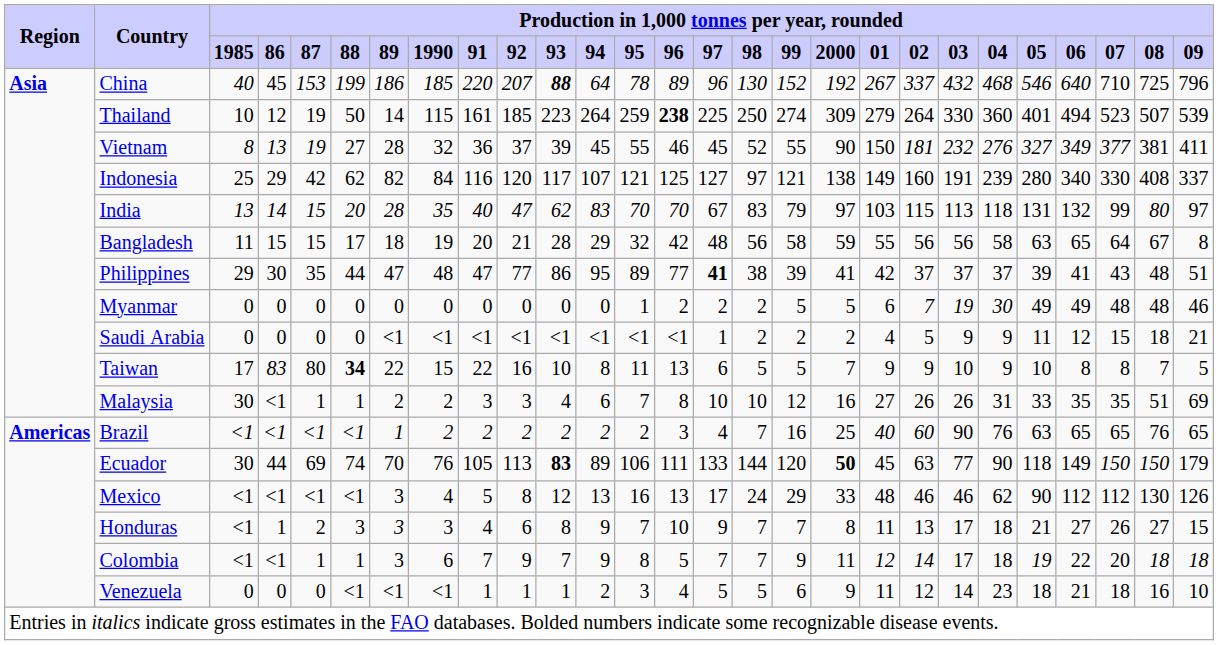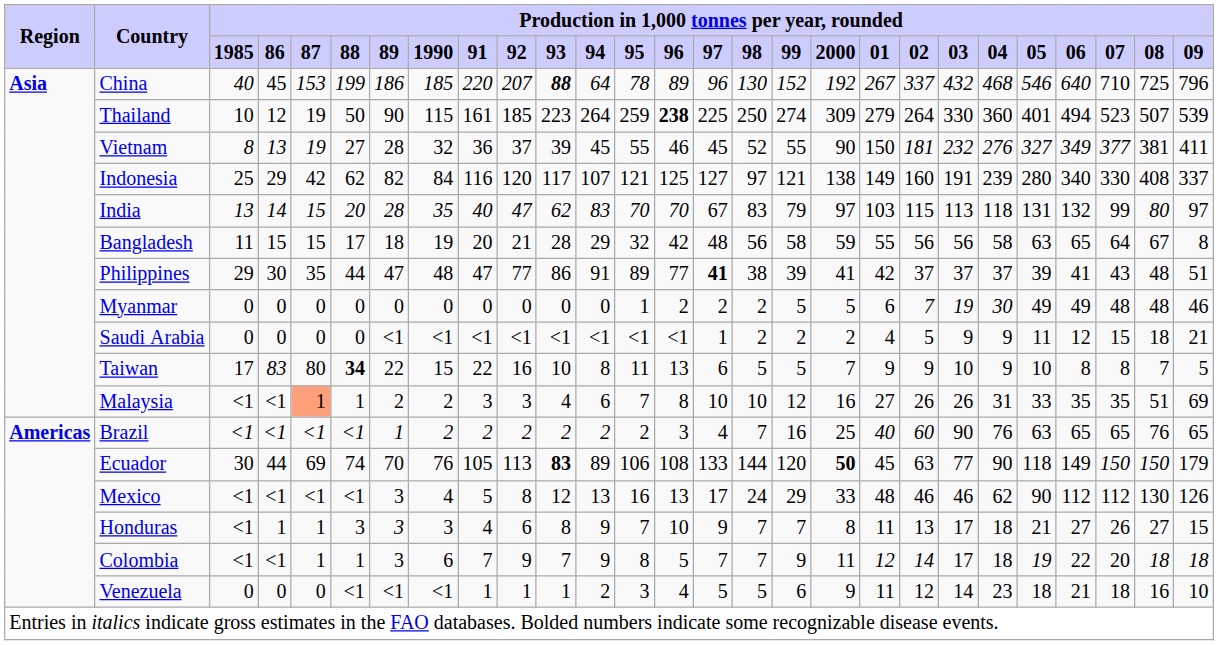Thailand | Production in 1,000 tonnes per year, rounded / 89: 14 -> 90
Philippines | Production in 1,000 tonnes per year, rounded / 94: 95 -> 91
Malaysia | Production in 1,000 tonnes per year, rounded / 1985: 30 -> <1
Malaysia | Production in 1,000 tonnes per year, rounded / 87: no background -> lightsalmon background
Ecuador | Production in 1,000 tonnes per year, rounded / 96: 111 -> 108
Honduras | Production in 1,000 tonnes per year, rounded / 87: 2 -> 1
